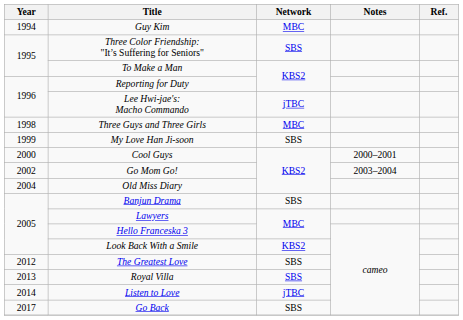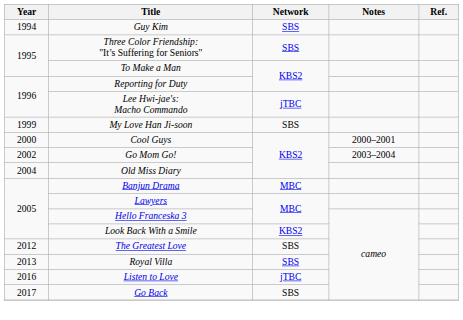Guy Kim | Network: MBC -> SBS
- row: 1998 | Three Guys and Three Girls | MBC
Banjun Drama | Network: SBS -> MBC
Listen to Love | Year: 2014 -> 2016
